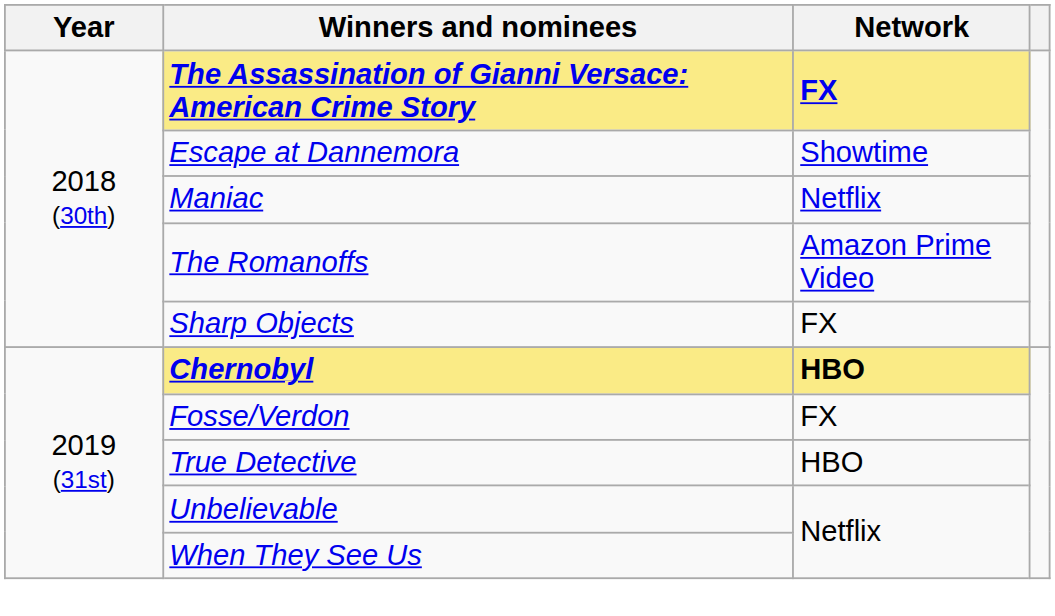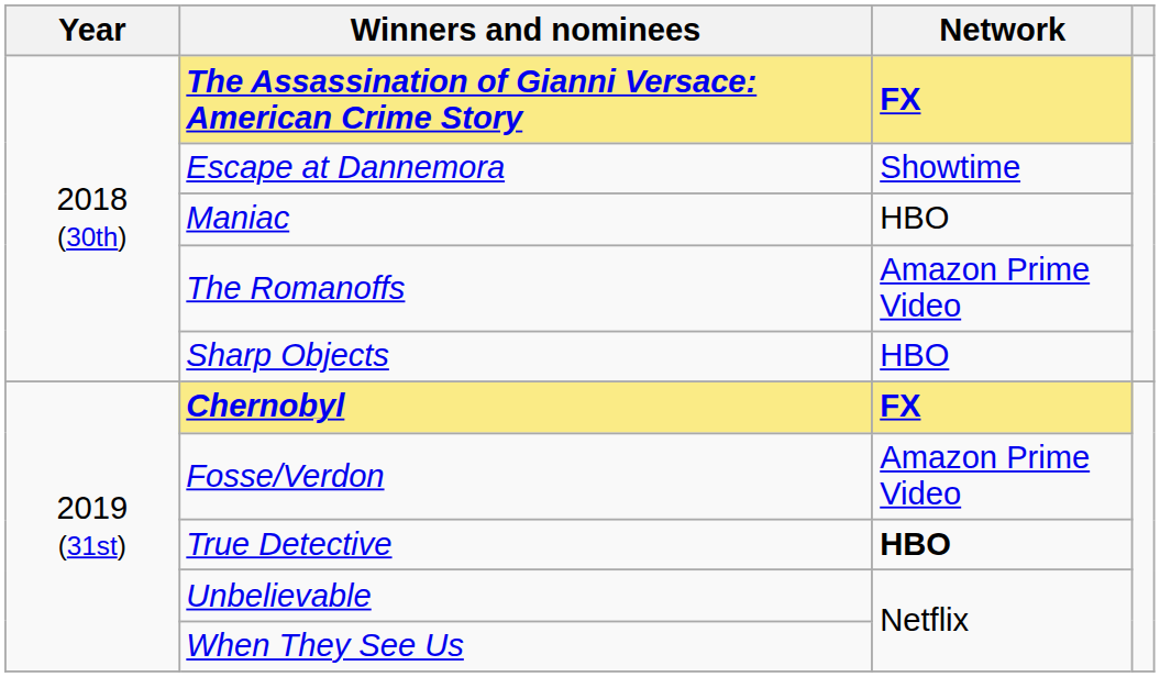Maniac | Network: Netflix -> HBO
Sharp Objects | Network: FX -> HBO
Chernobyl | Network: HBO -> FX
Fosse/Verdon | Network: FX -> Amazon Prime Video
True Detective | Network: normal -> bold
